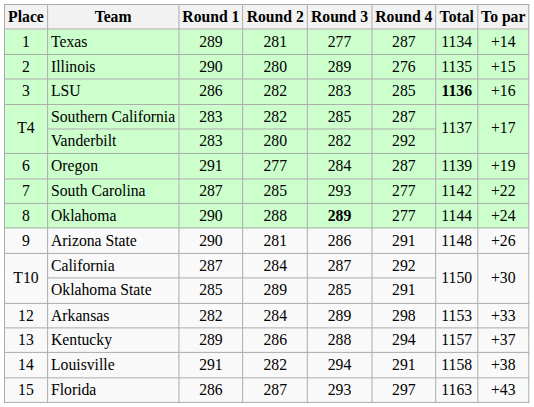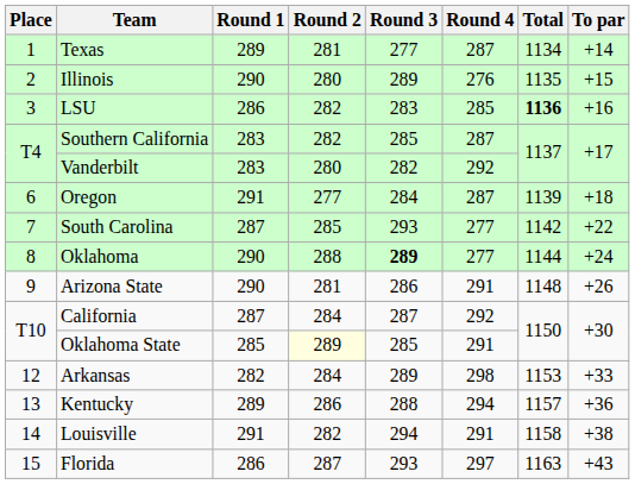Oregon | To par: +19 -> +18
Oklahoma State | Round 2: no background -> lightyellow background
Kentucky | To par: +37 -> +36
